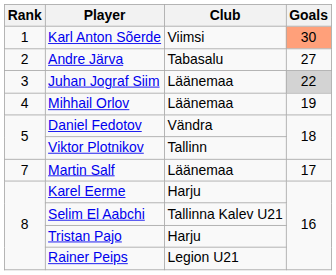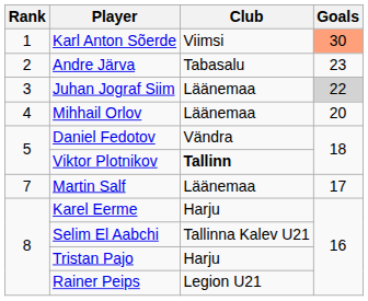Andre Järva | Goals: 27 -> 23
Mihhail Orlov | Goals: 19 -> 20
Viktor Plotnikov | Club: normal -> bold
